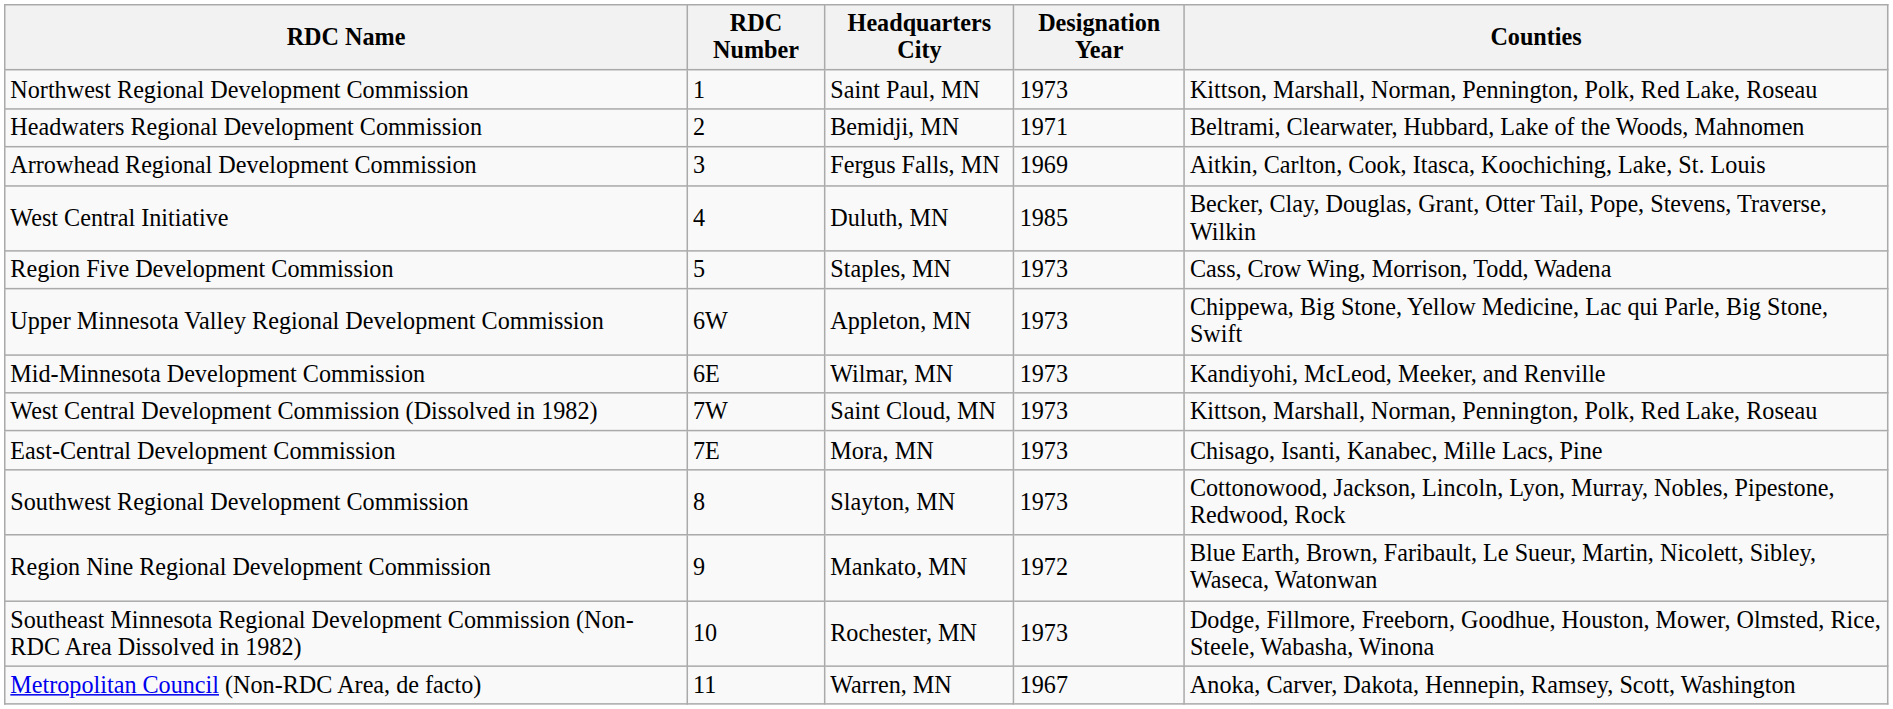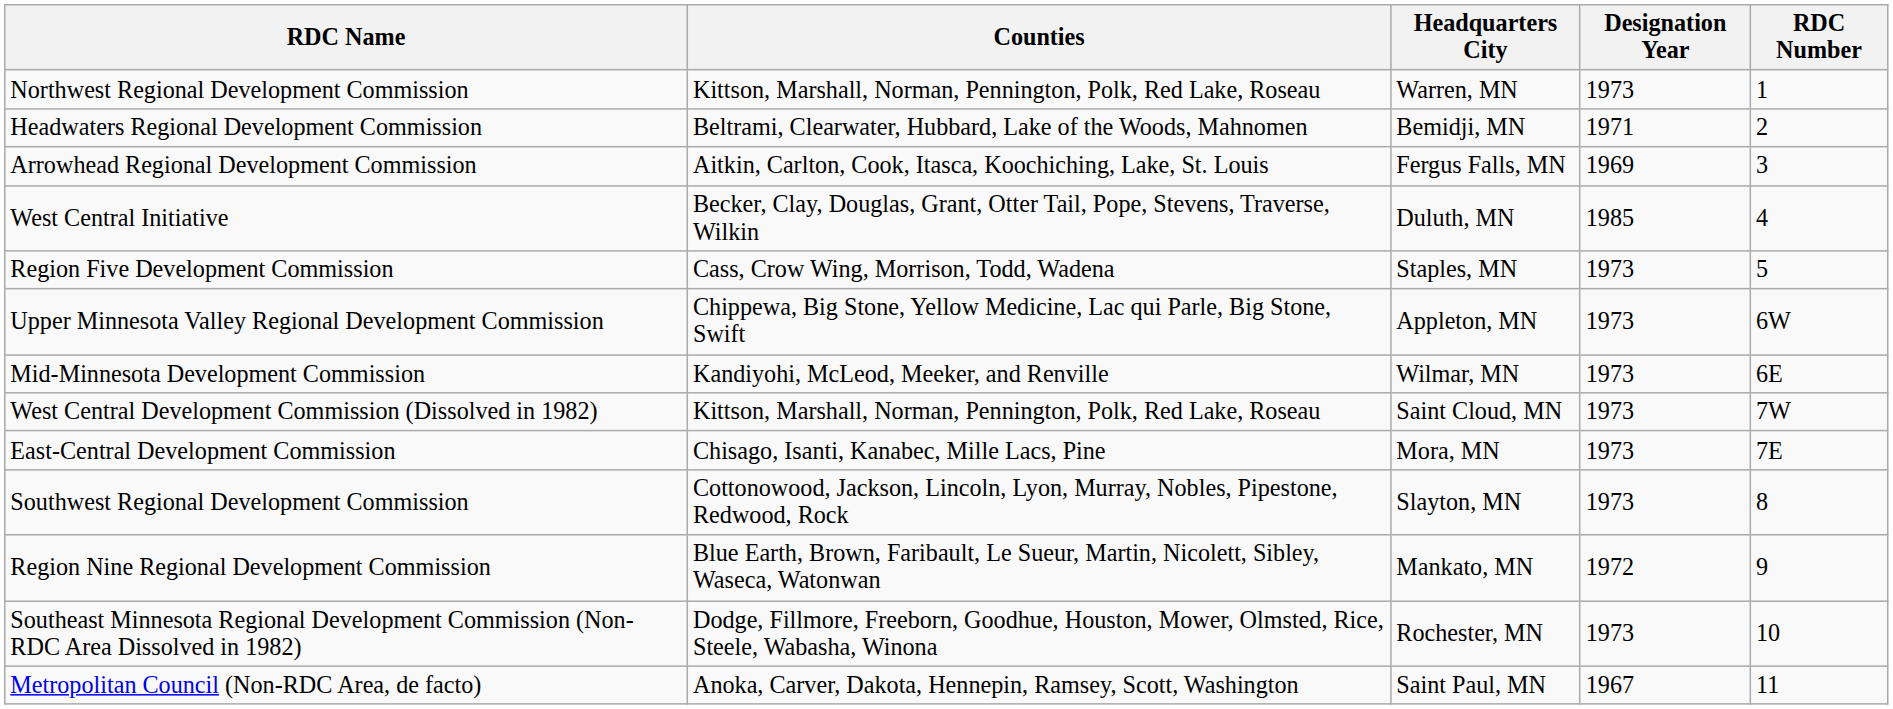columns swapped: RDC Number <-> Counties
Northwest Regional Development Commission | Headquarters City: Saint Paul, MN -> Warren, MN
Metropolitan Council (Non-RDC Area, de facto) | Headquarters City: Warren, MN -> Saint Paul, MN
